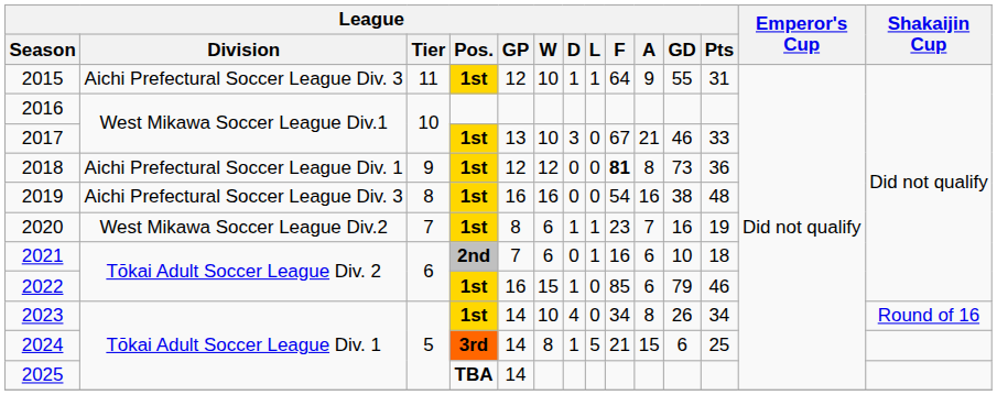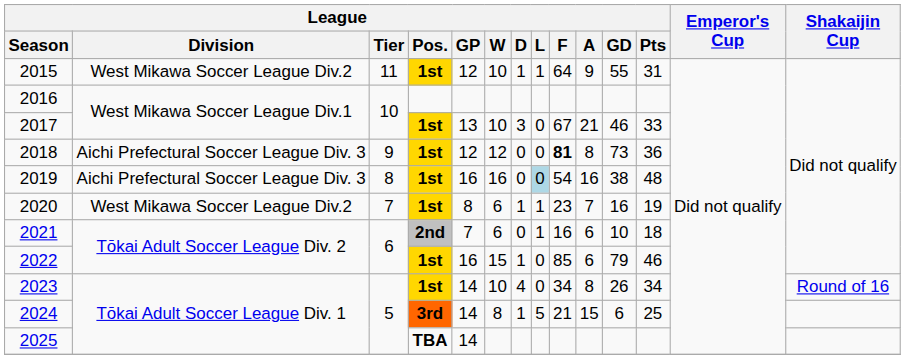2015 | League / Division: Aichi Prefectural Soccer League Div. 3 -> West Mikawa Soccer League Div.2
2018 | League / Division: Aichi Prefectural Soccer League Div. 1 -> Aichi Prefectural Soccer League Div. 3
2019 | League / L: no background -> lightblue background
